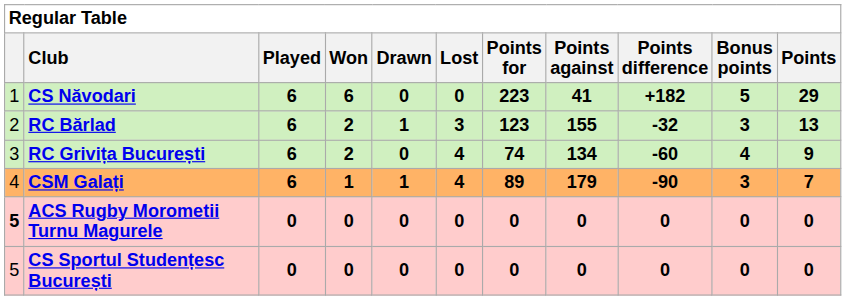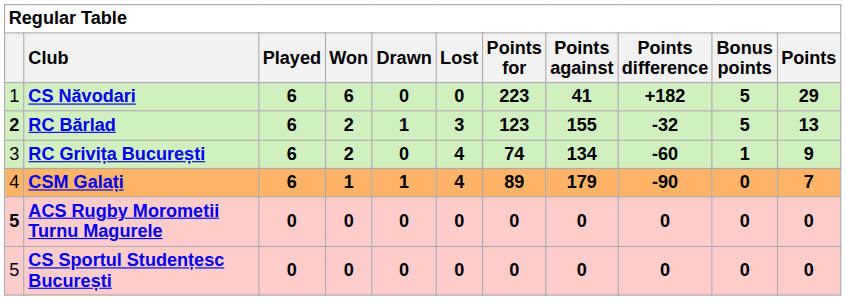RC Bărlad | column 1: normal -> bold
RC Bărlad | Bonus points: 3 -> 5
RC Grivița București | Bonus points: 4 -> 1
CSM Galați | Bonus points: 3 -> 0
